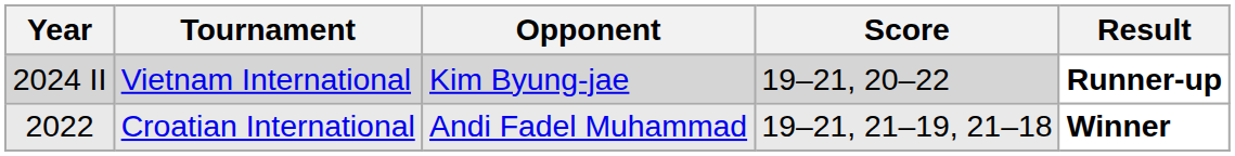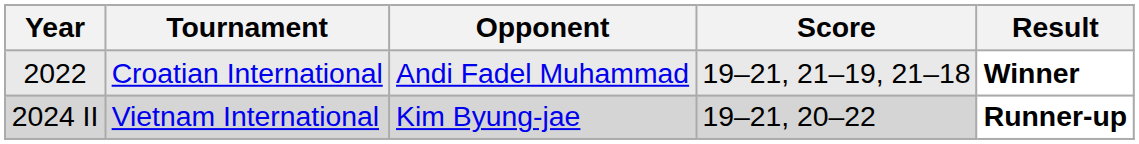rows swapped: 2022 <-> 2024 II
